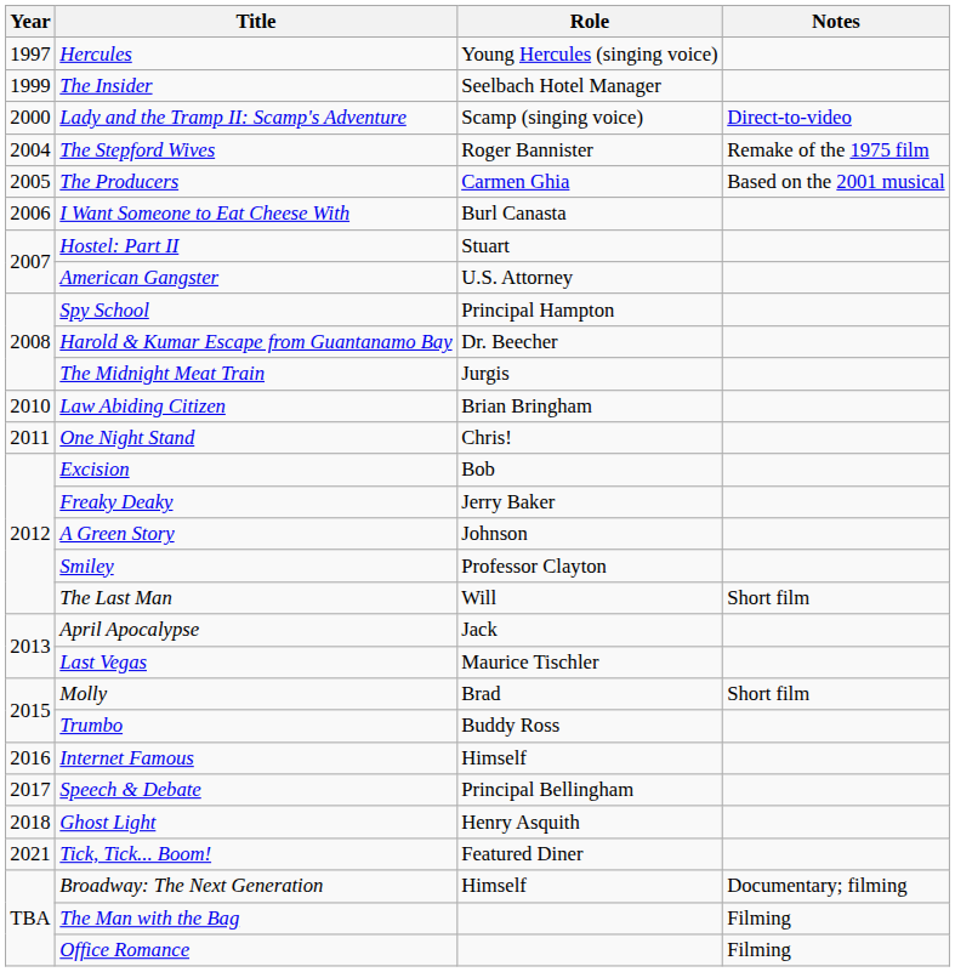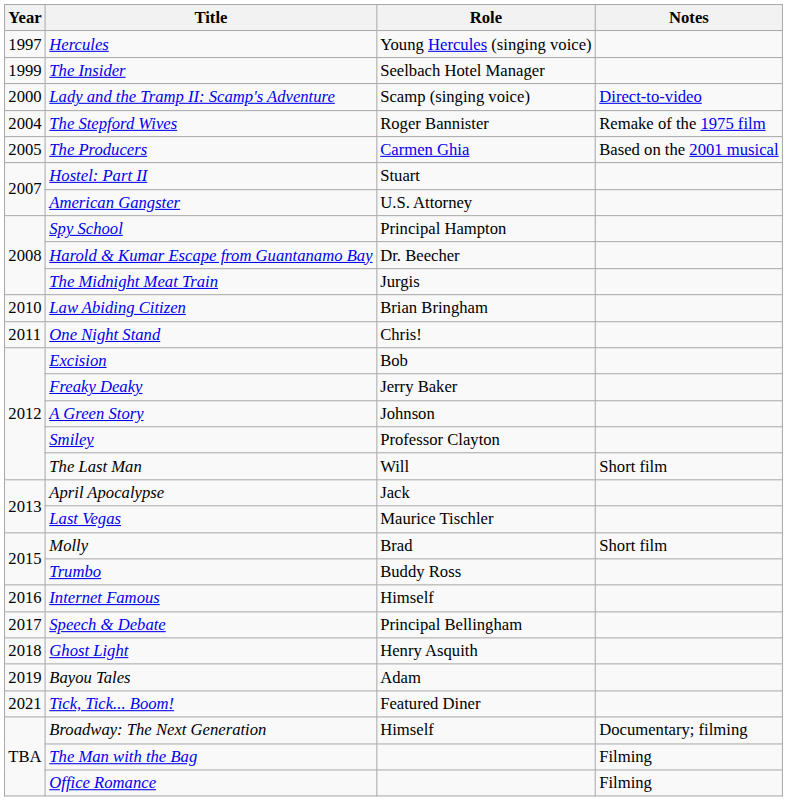- row: 2006 | I Want Someone to Eat Cheese With | Burl Canasta
+ row: 2019 | Bayou Tales | Adam
